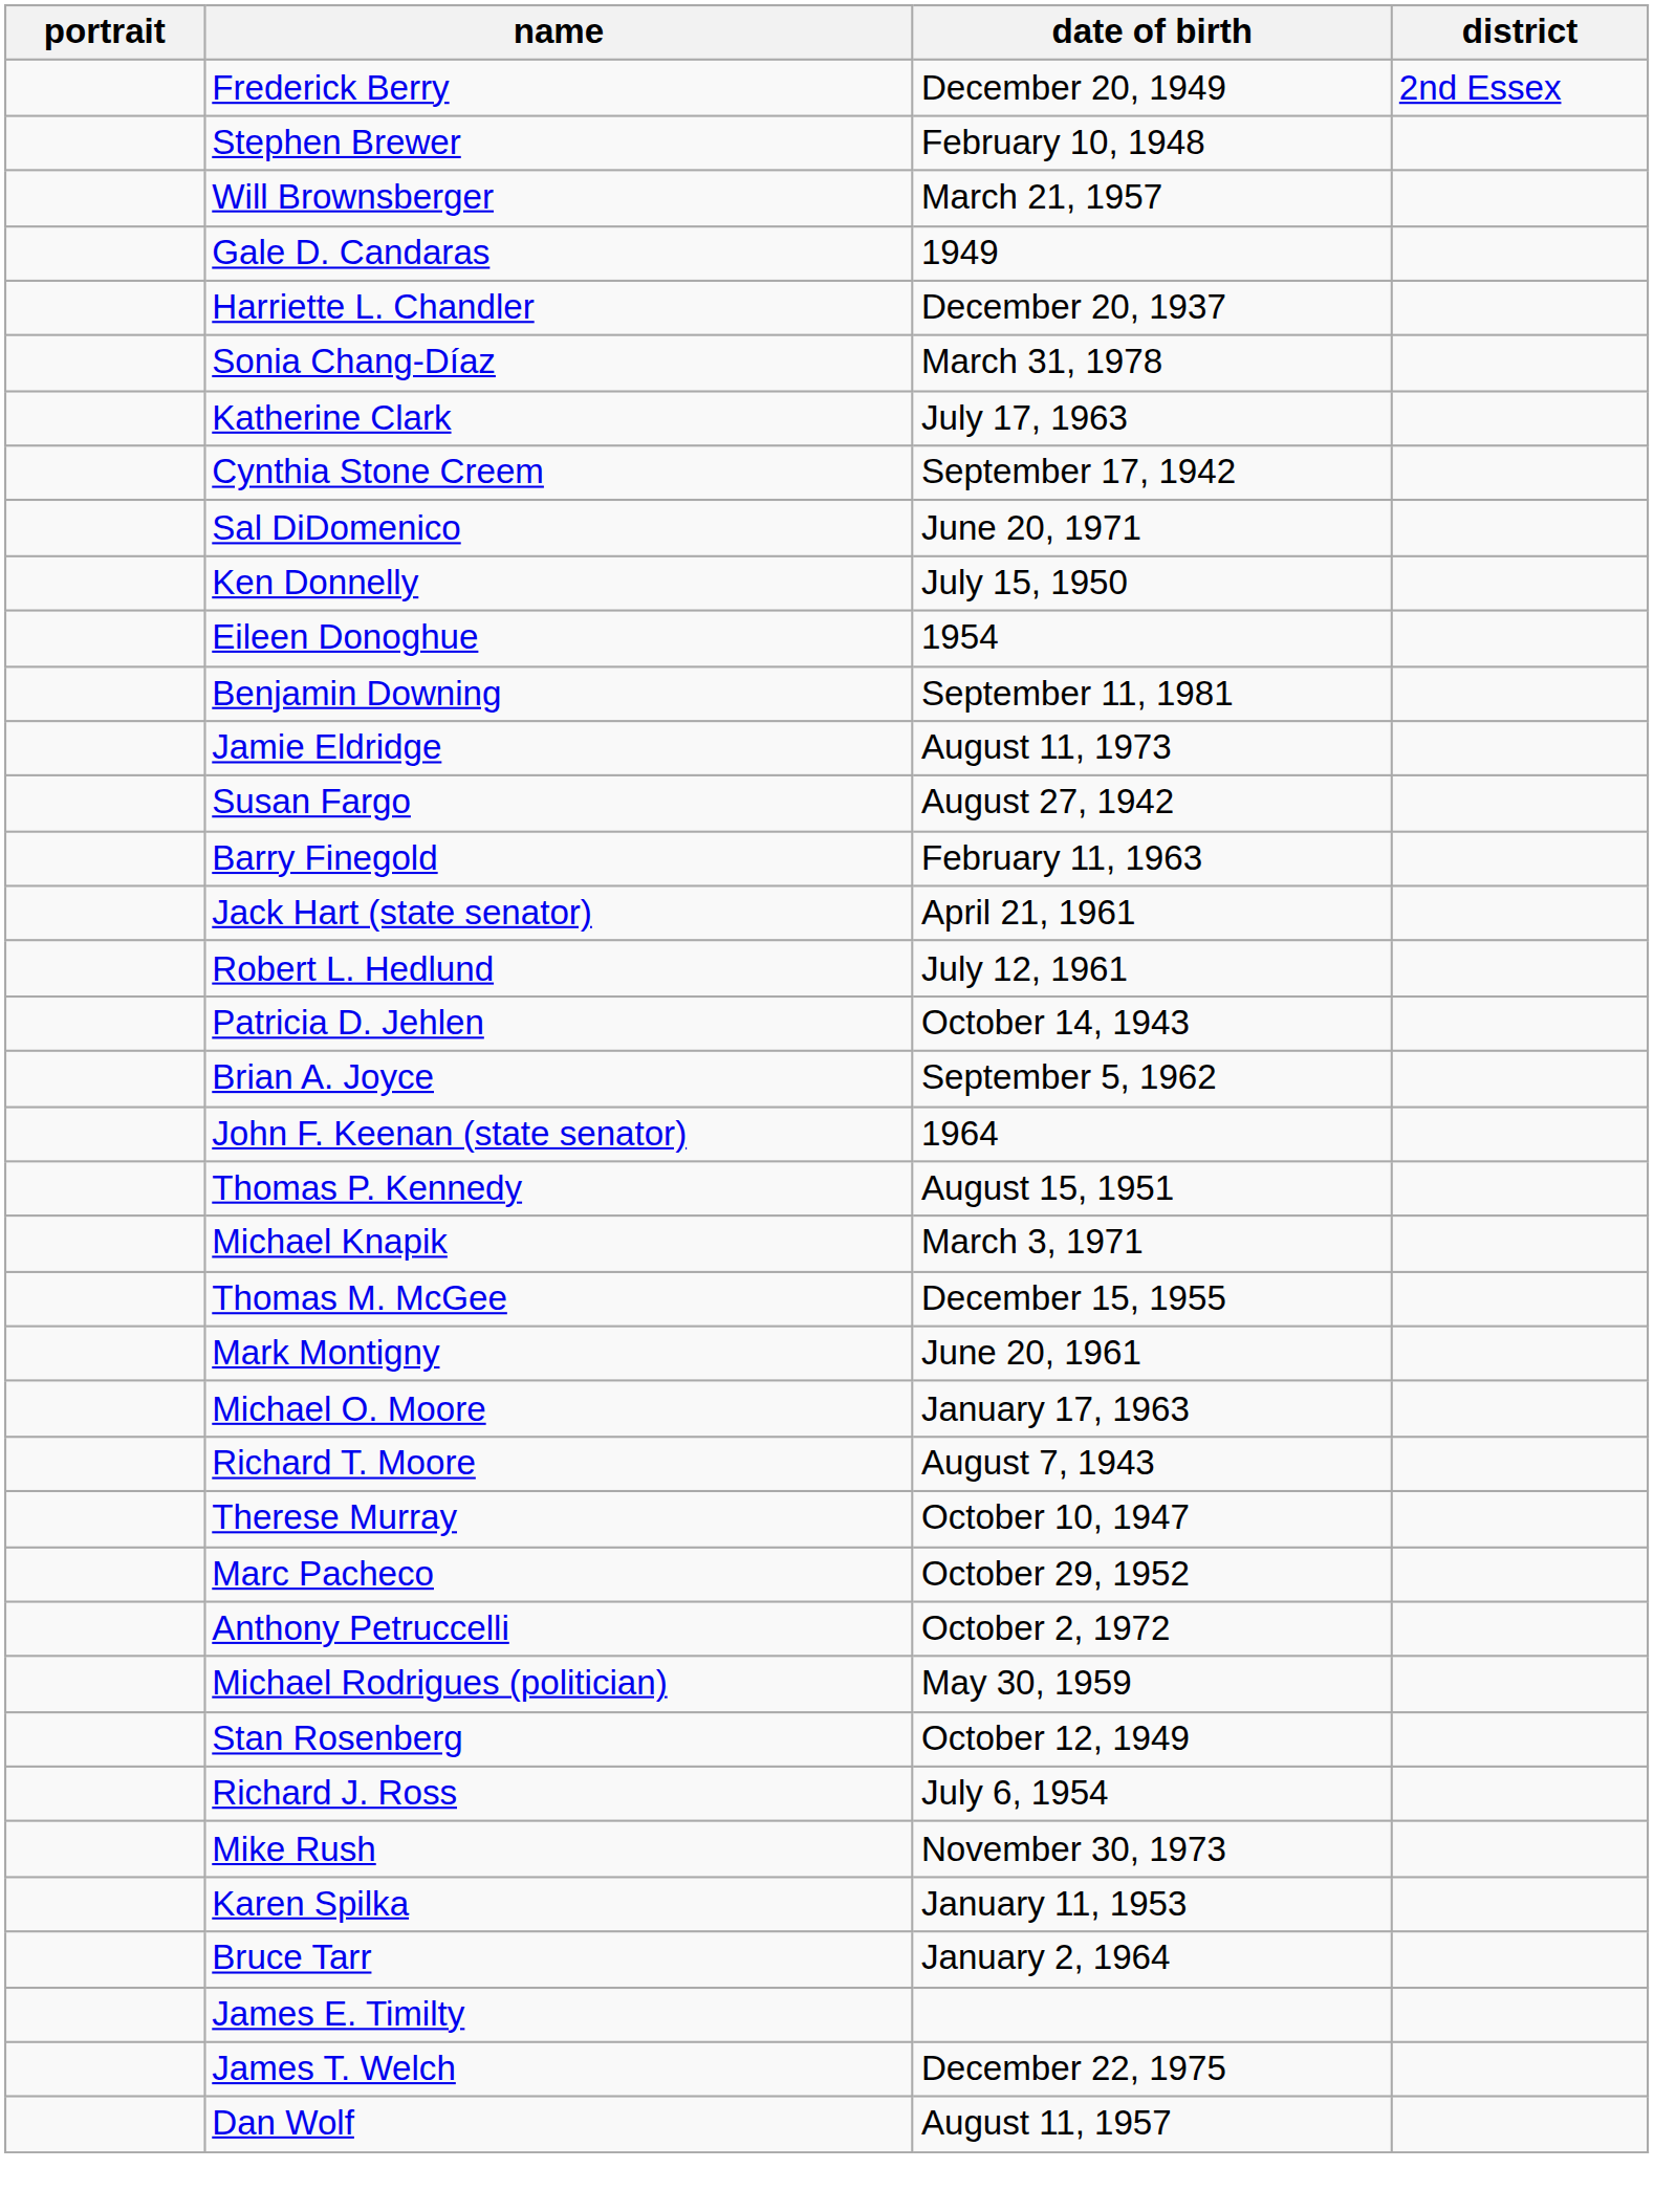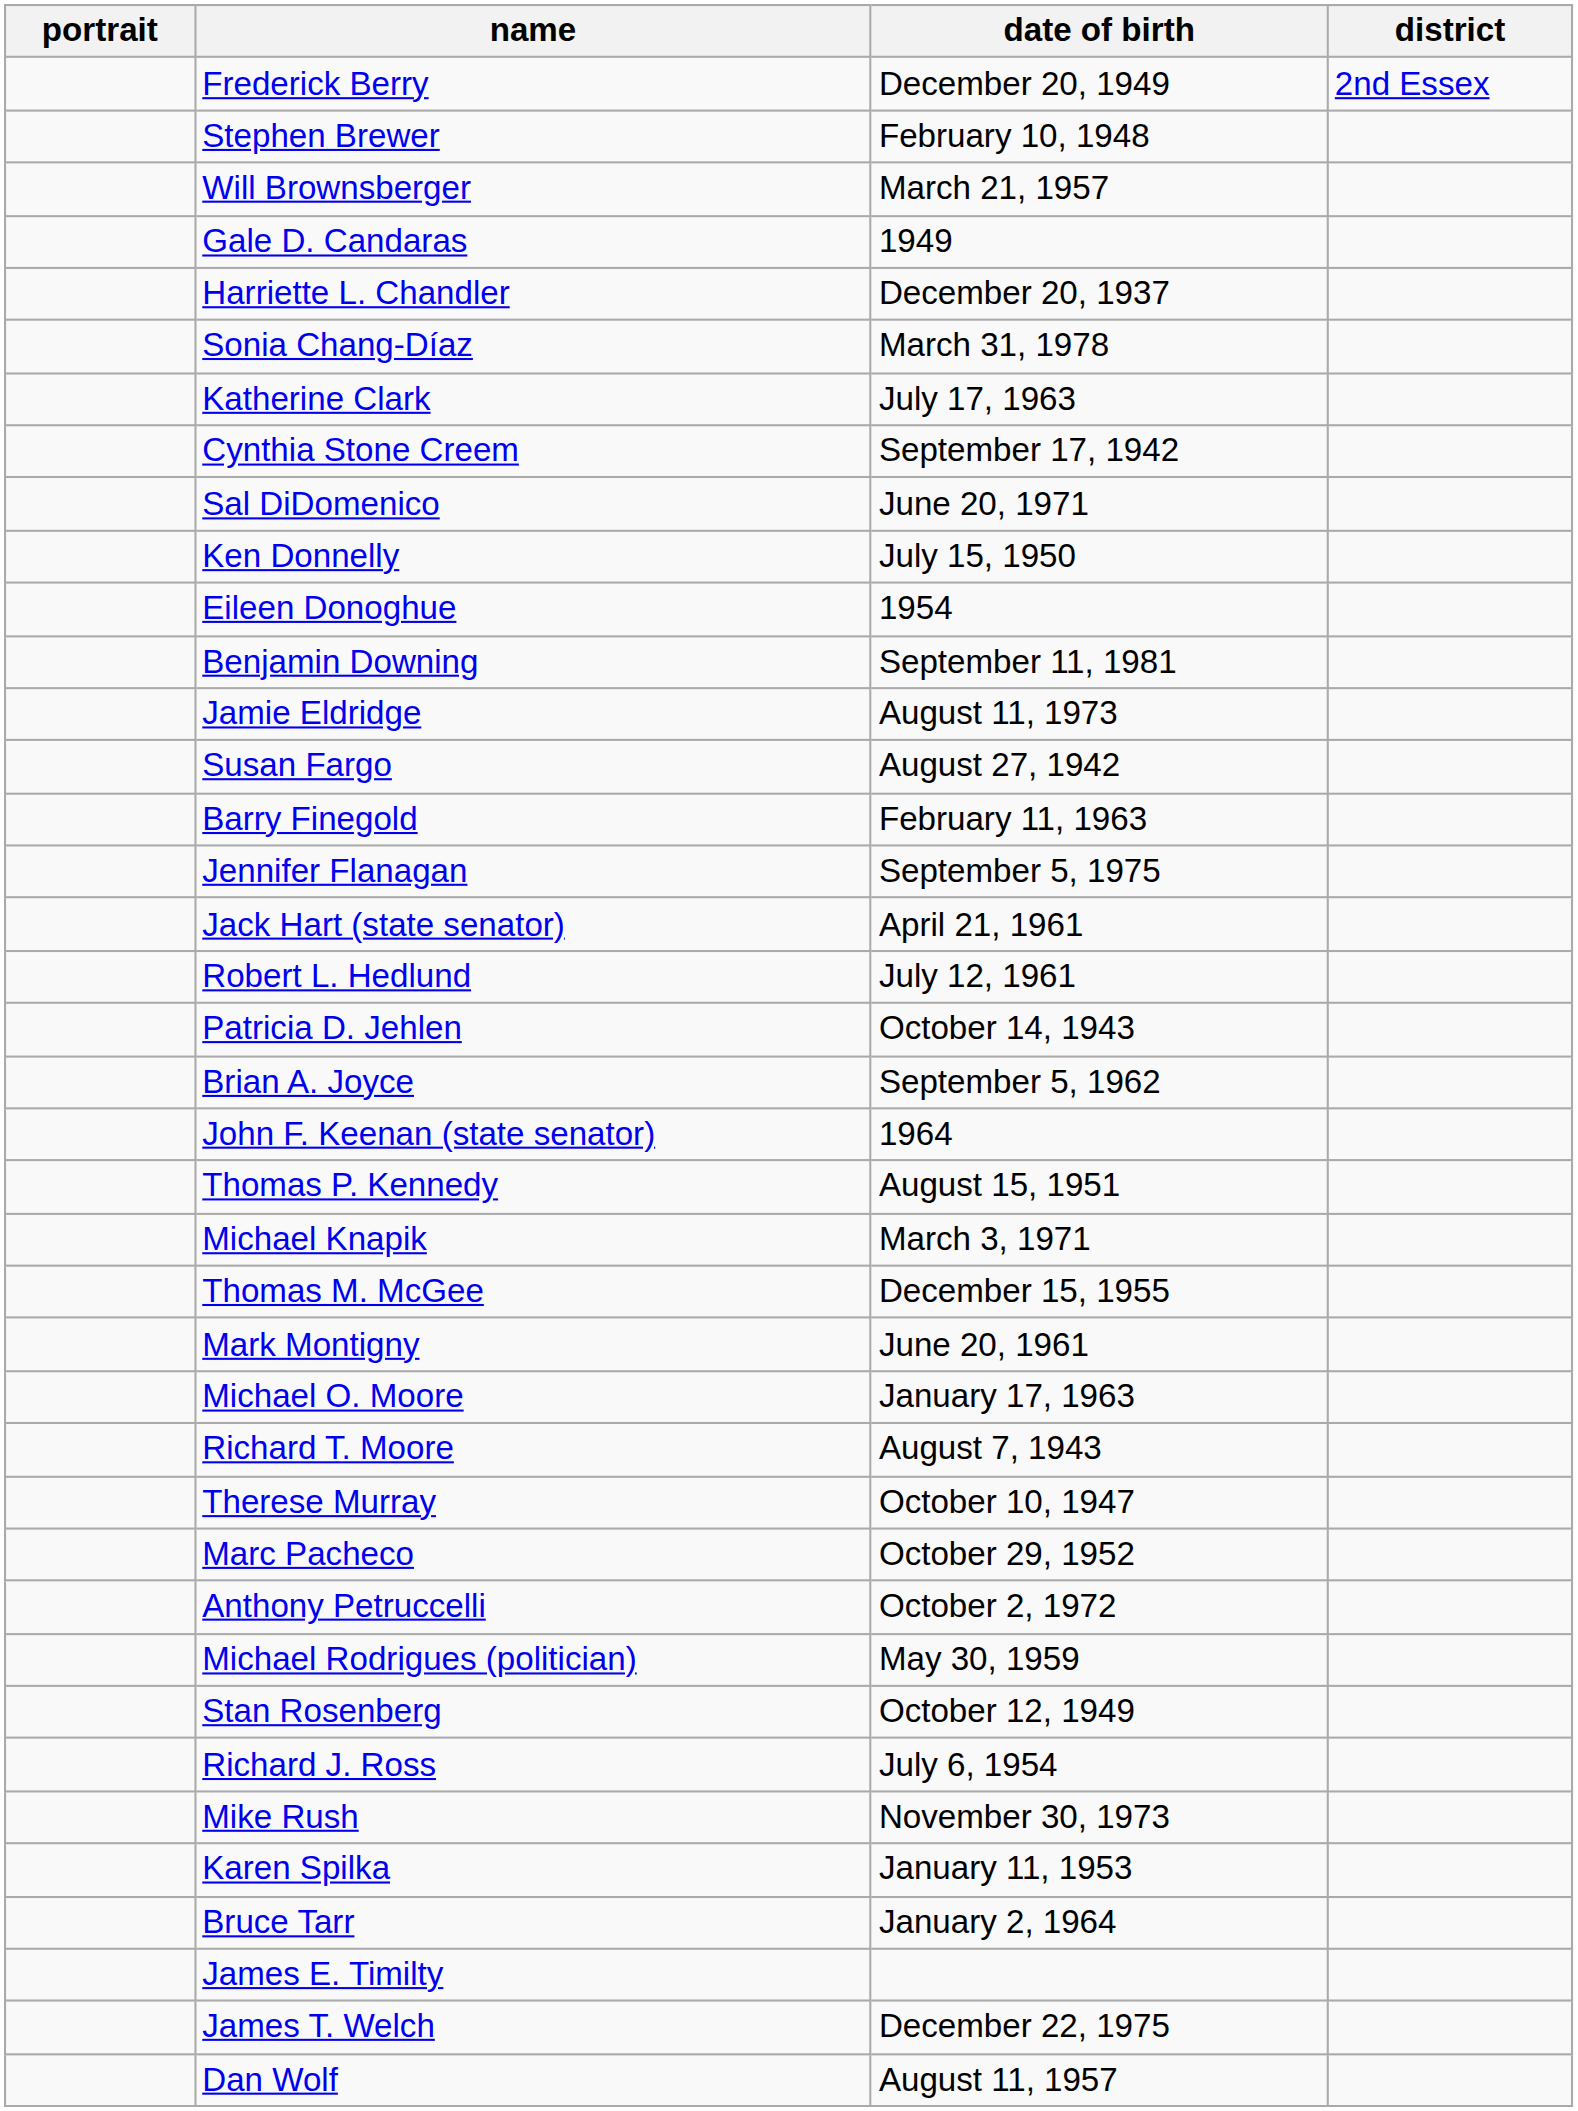+ row: Jennifer Flanagan | September 5, 1975
